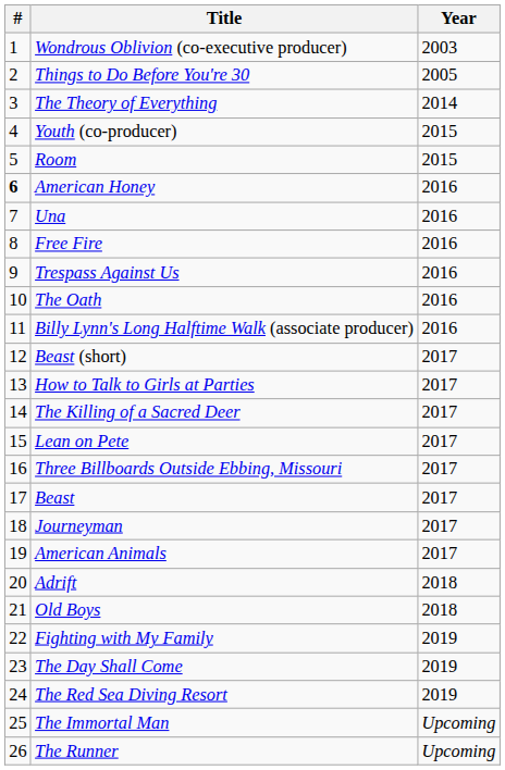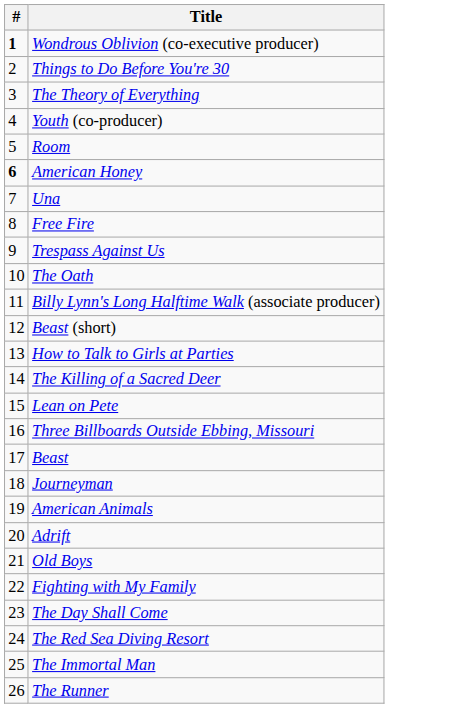- column: Year | 2003 | 2005 | 2014 | 2015 | 2015 | 2016 | 2016 | 2016 | 2016 | 2016 | 2016 | 2017 | 2017 | 2017 | 2017 | 2017 | 2017 | 2017 | 2017 | 2018 | 2018 | 2019 | 2019 | 2019 | Upcoming | Upcoming
Wondrous Oblivion (co-executive producer) | #: normal -> bold
